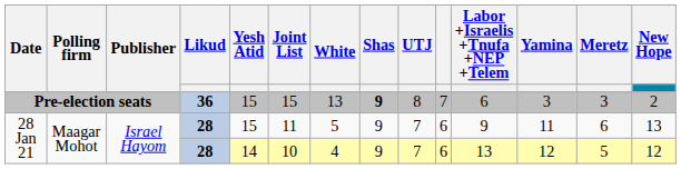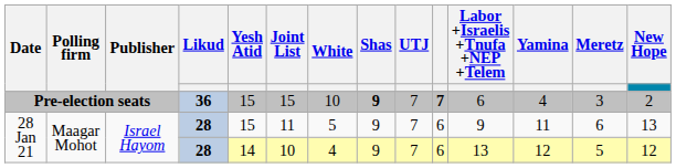Pre-election seats | White: 13 -> 10
Pre-election seats | UTJ: 8 -> 7
Pre-election seats | column 10: normal -> bold
Pre-election seats | Yamina: 3 -> 4
